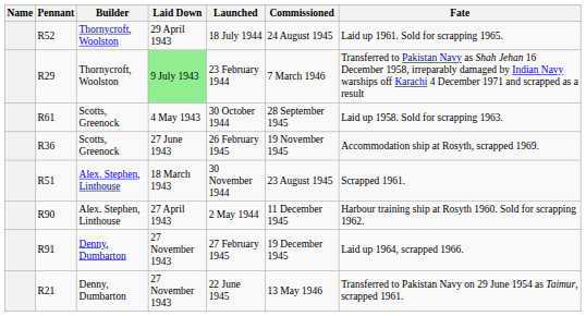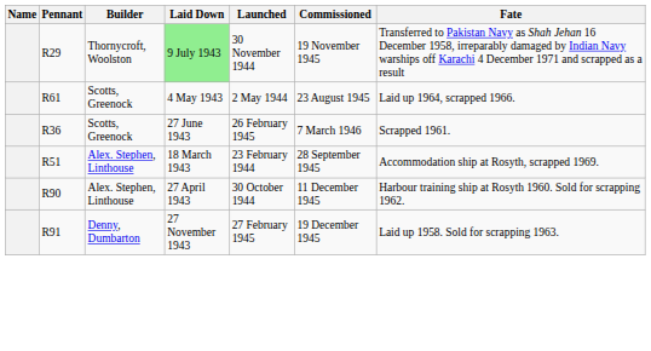- row: R52 | Thornycroft, Woolston | 29 April 1943 | 18 July 1944 | 24 August 1945 | Laid up 1961. Sold for scrapping 1965.
R29 | Launched: 23 February 1944 -> 30 November 1944
R29 | Commissioned: 7 March 1946 -> 19 November 1945
R61 | Launched: 30 October 1944 -> 2 May 1944
R61 | Commissioned: 28 September 1945 -> 23 August 1945
R61 | Fate: Laid up 1958. Sold for scrapping 1963. -> Laid up 1964, scrapped 1966.
R36 | Commissioned: 19 November 1945 -> 7 March 1946
R36 | Fate: Accommodation ship at Rosyth, scrapped 1969. -> Scrapped 1961.
R51 | Launched: 30 November 1944 -> 23 February 1944
R51 | Commissioned: 23 August 1945 -> 28 September 1945
R51 | Fate: Scrapped 1961. -> Accommodation ship at Rosyth, scrapped 1969.
R90 | Launched: 2 May 1944 -> 30 October 1944
R91 | Fate: Laid up 1964, scrapped 1966. -> Laid up 1958. Sold for scrapping 1963.
- row: R21 | Denny, Dumbarton | 27 November 1943 | 22 June 1945 | 13 May 1946 | Transferred to Pakistan Navy on 29 June 1954 as Taimur, scrapped 1961.
